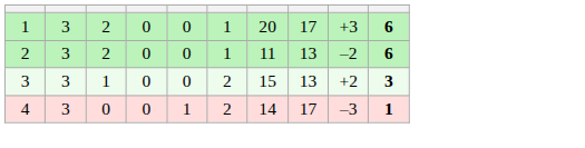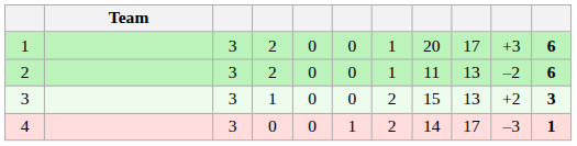+ column: Team
